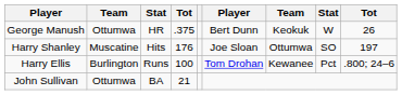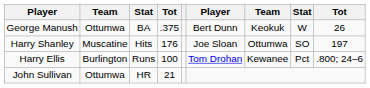George Manush | column 3: HR -> BA
John Sullivan | column 3: BA -> HR
